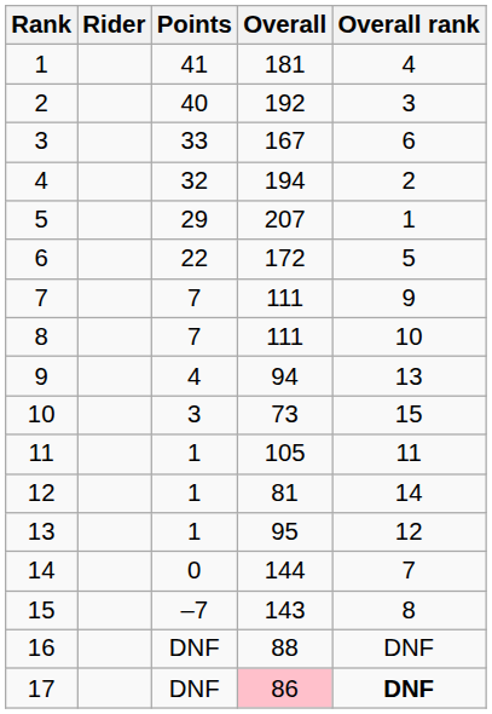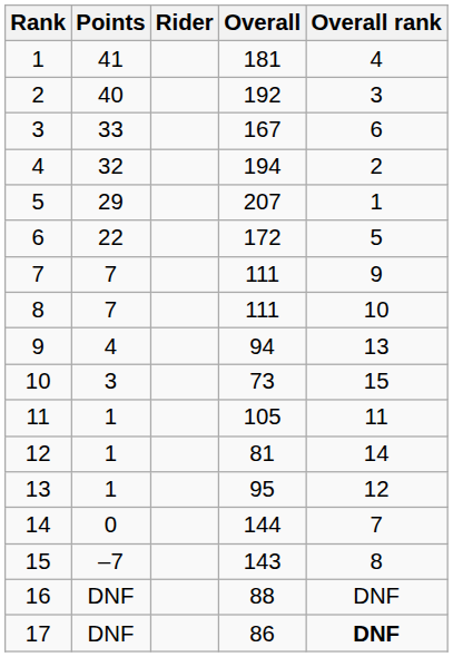columns swapped: Rider <-> Points
17 | Overall: pink background -> no background
